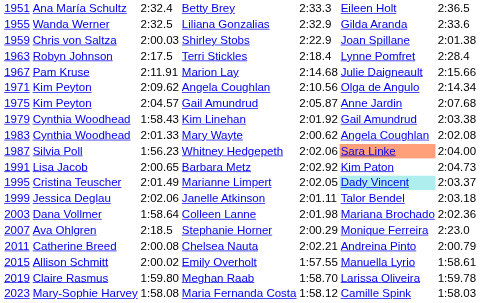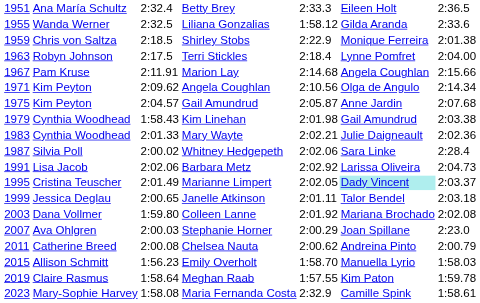Liliana Gonzalias | column 5: 2:32.9 -> 1:58.12
Shirley Stobs | column 3: 2:00.03 -> 2:18.5
Shirley Stobs | column 6: Joan Spillane -> Monique Ferreira
Terri Stickles | column 7: 2:28.4 -> 2:04.00
Marion Lay | column 6: Julie Daigneault -> Angela Coughlan
Kim Linehan | column 5: 2:01.92 -> 2:01.98
Mary Wayte | column 5: 2:00.62 -> 2:02.21
Mary Wayte | column 6: Angela Coughlan -> Julie Daigneault
Mary Wayte | column 7: 2:02.08 -> 2:02.36
Whitney Hedgepeth | column 3: 1:56.23 -> 2:00.02
Whitney Hedgepeth | column 6: lightsalmon background -> no background
Whitney Hedgepeth | column 7: 2:04.00 -> 2:28.4
Barbara Metz | column 3: 2:00.65 -> 2:02.06
Barbara Metz | column 6: Kim Paton -> Larissa Oliveira
Janelle Atkinson | column 3: 2:02.06 -> 2:00.65
Colleen Lanne | column 3: 1:58.64 -> 1:59.80
Colleen Lanne | column 5: 2:01.98 -> 2:01.92
Colleen Lanne | column 7: 2:02.36 -> 2:02.08
Stephanie Horner | column 3: 2:18.5 -> 2:00.03
Stephanie Horner | column 6: Monique Ferreira -> Joan Spillane
Chelsea Nauta | column 5: 2:02.21 -> 2:00.62
Emily Overholt | column 3: 2:00.02 -> 1:56.23
Emily Overholt | column 5: 1:57.55 -> 1:58.70
Emily Overholt | column 7: 1:58.61 -> 1:58.03
Meghan Raab | column 3: 1:59.80 -> 1:58.64
Meghan Raab | column 5: 1:58.70 -> 1:57.55
Meghan Raab | column 6: Larissa Oliveira -> Kim Paton
Maria Fernanda Costa | column 5: 1:58.12 -> 2:32.9
Maria Fernanda Costa | column 7: 1:58.03 -> 1:58.61
